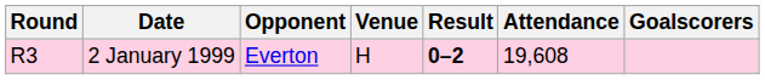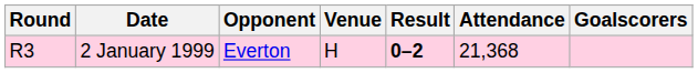2 January 1999 | Attendance: 19,608 -> 21,368
